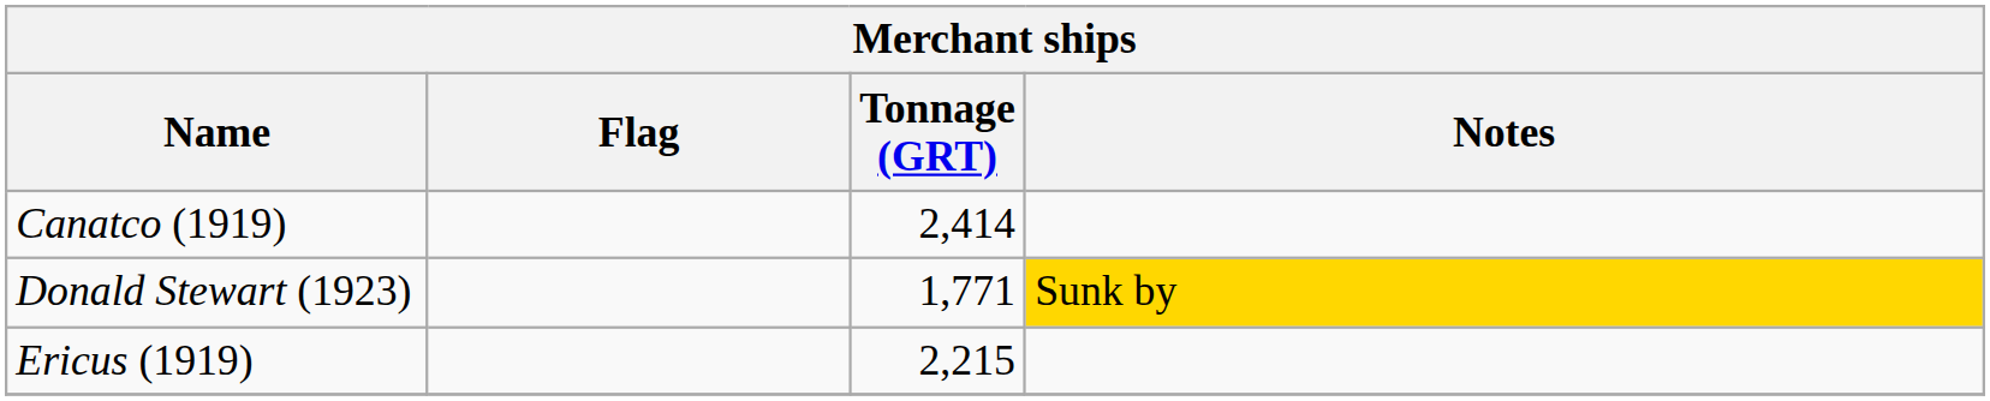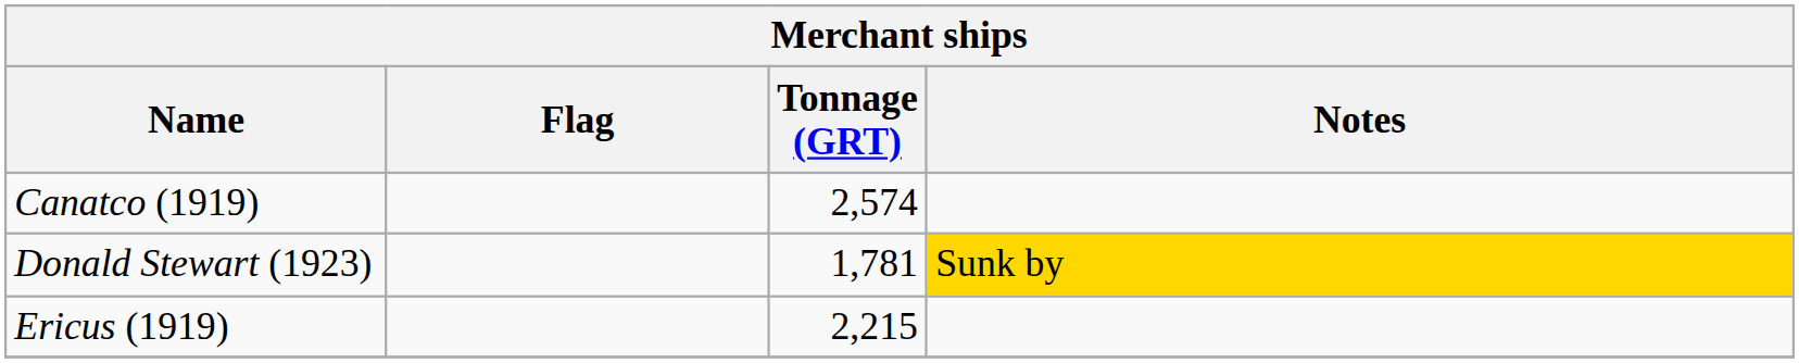Canatco (1919) | Tonnage (GRT): 2,414 -> 2,574
Donald Stewart (1923) | Tonnage (GRT): 1,771 -> 1,781
